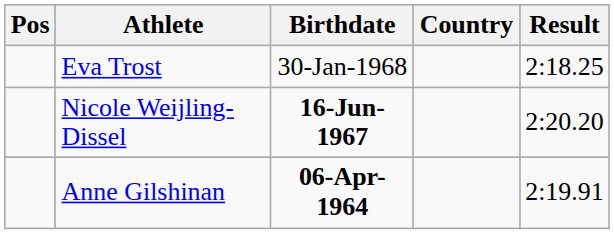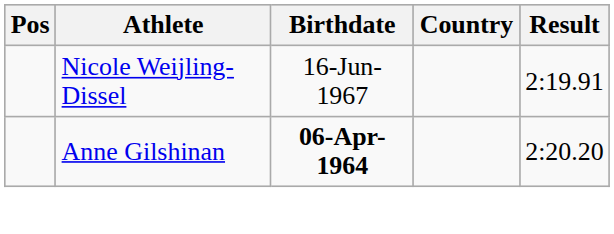- row: Eva Trost | 30-Jan-1968 | 2:18.25
Nicole Weijling-Dissel | Birthdate: bold -> normal
Nicole Weijling-Dissel | Result: 2:20.20 -> 2:19.91
Anne Gilshinan | Result: 2:19.91 -> 2:20.20
